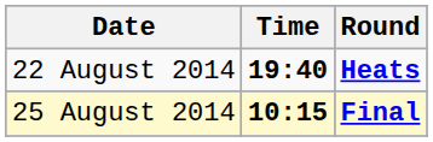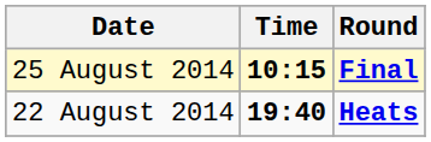rows swapped: 22 August 2014 <-> 25 August 2014
